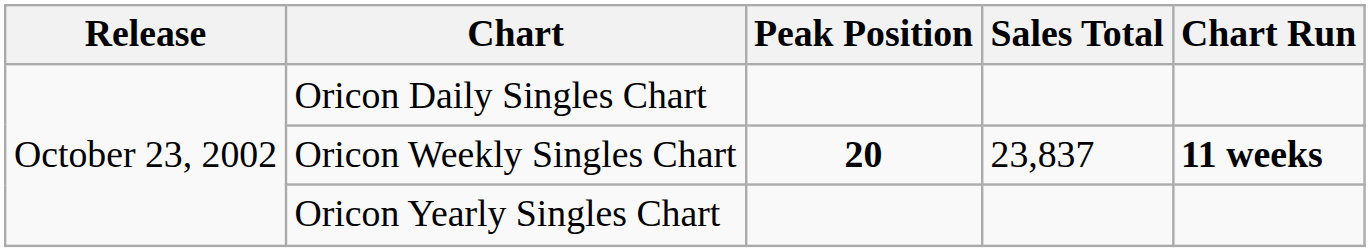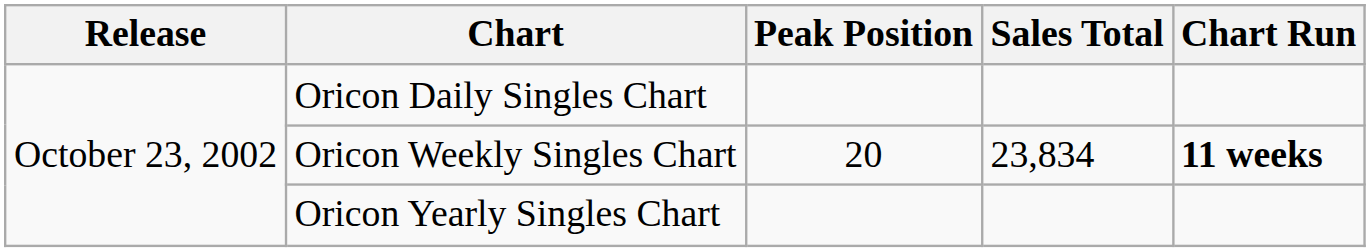Oricon Weekly Singles Chart | Peak Position: bold -> normal
Oricon Weekly Singles Chart | Sales Total: 23,837 -> 23,834
